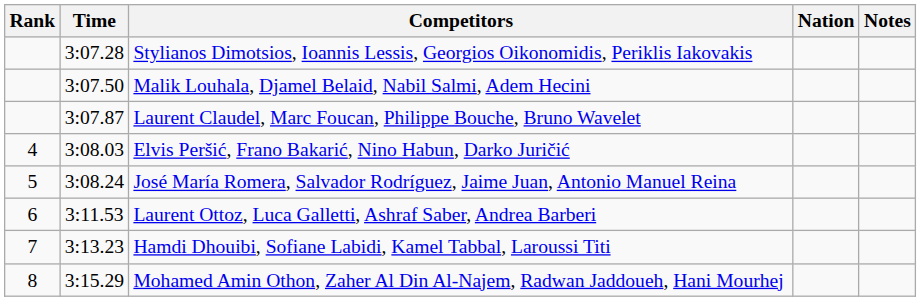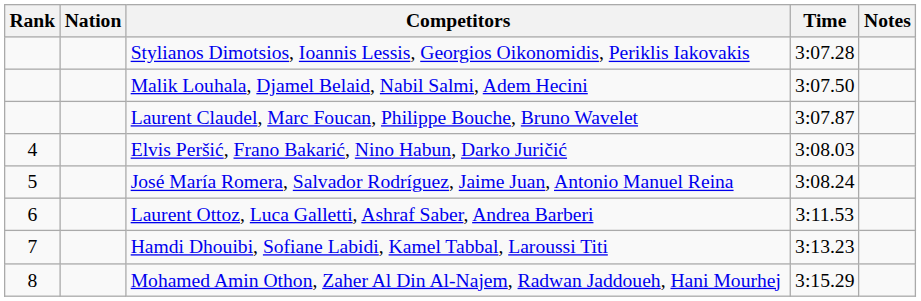columns swapped: Nation <-> Time
